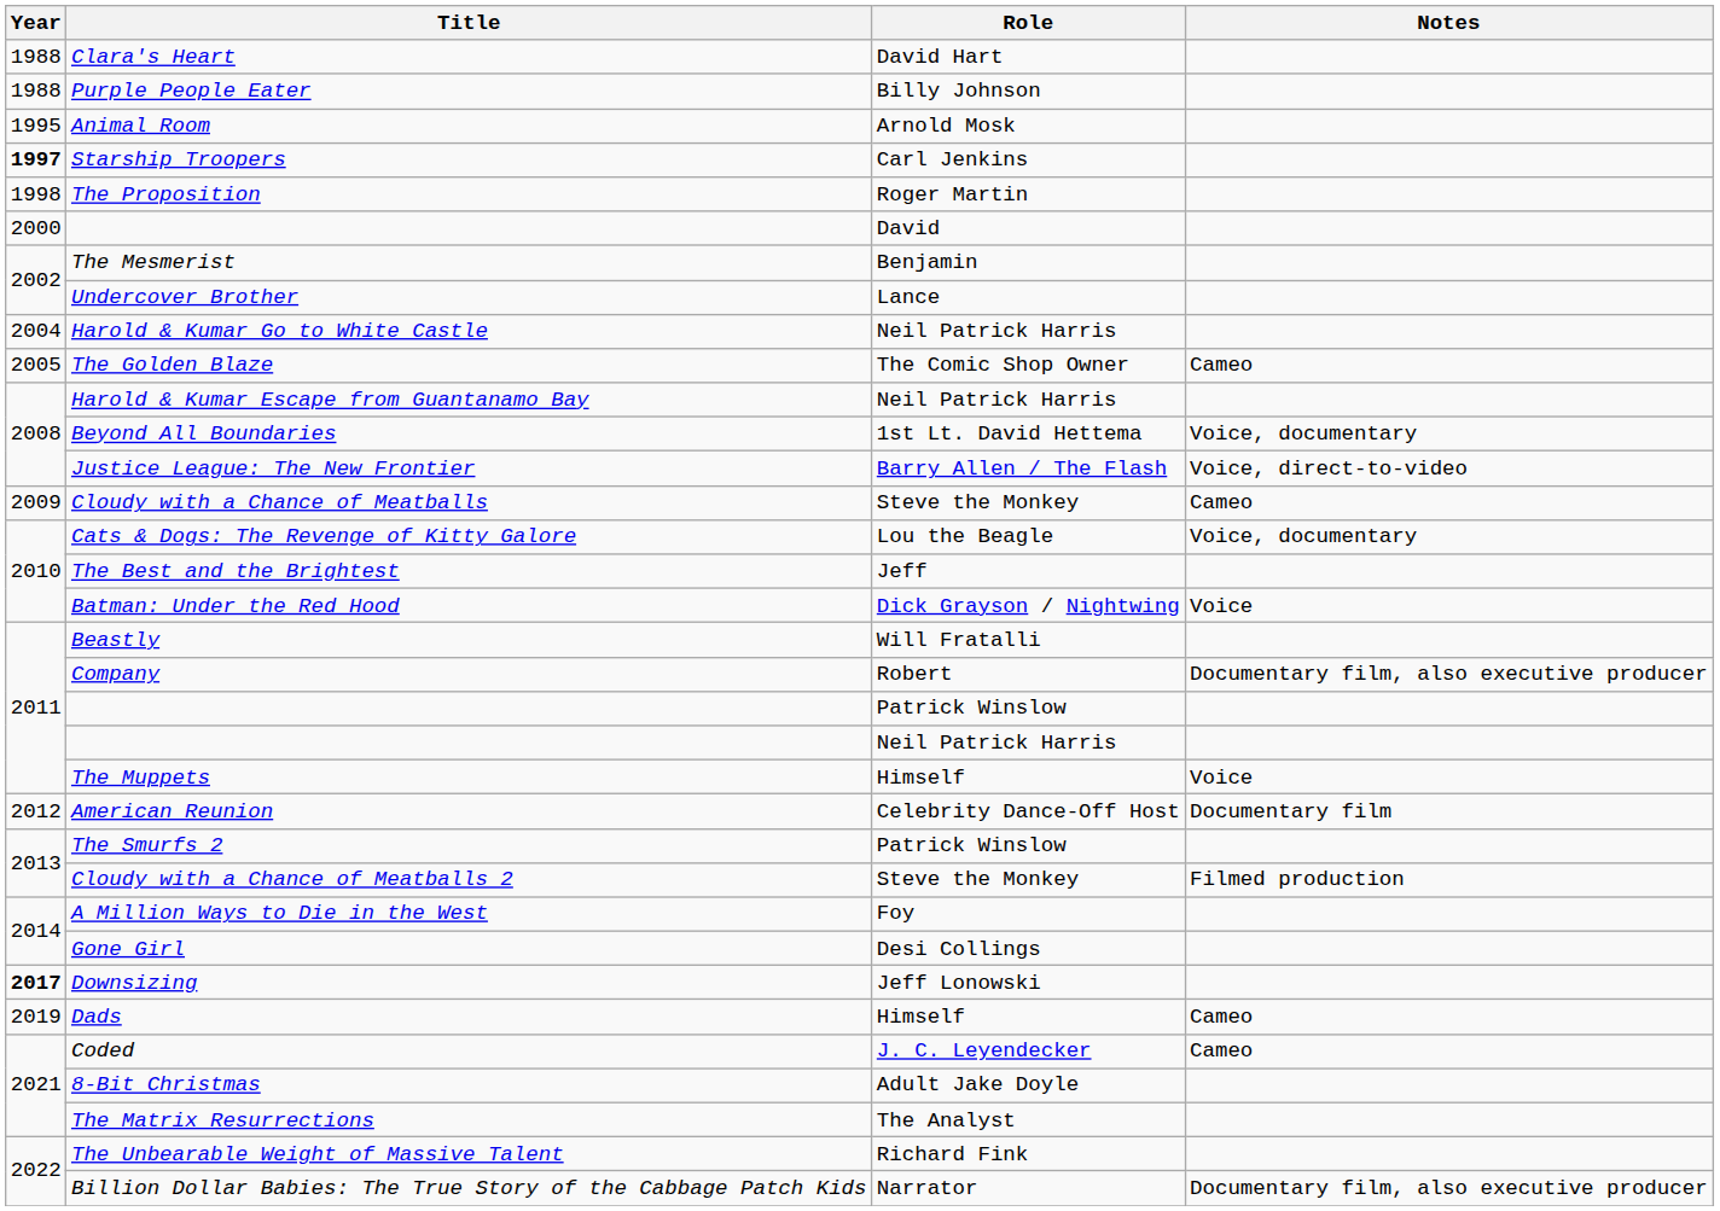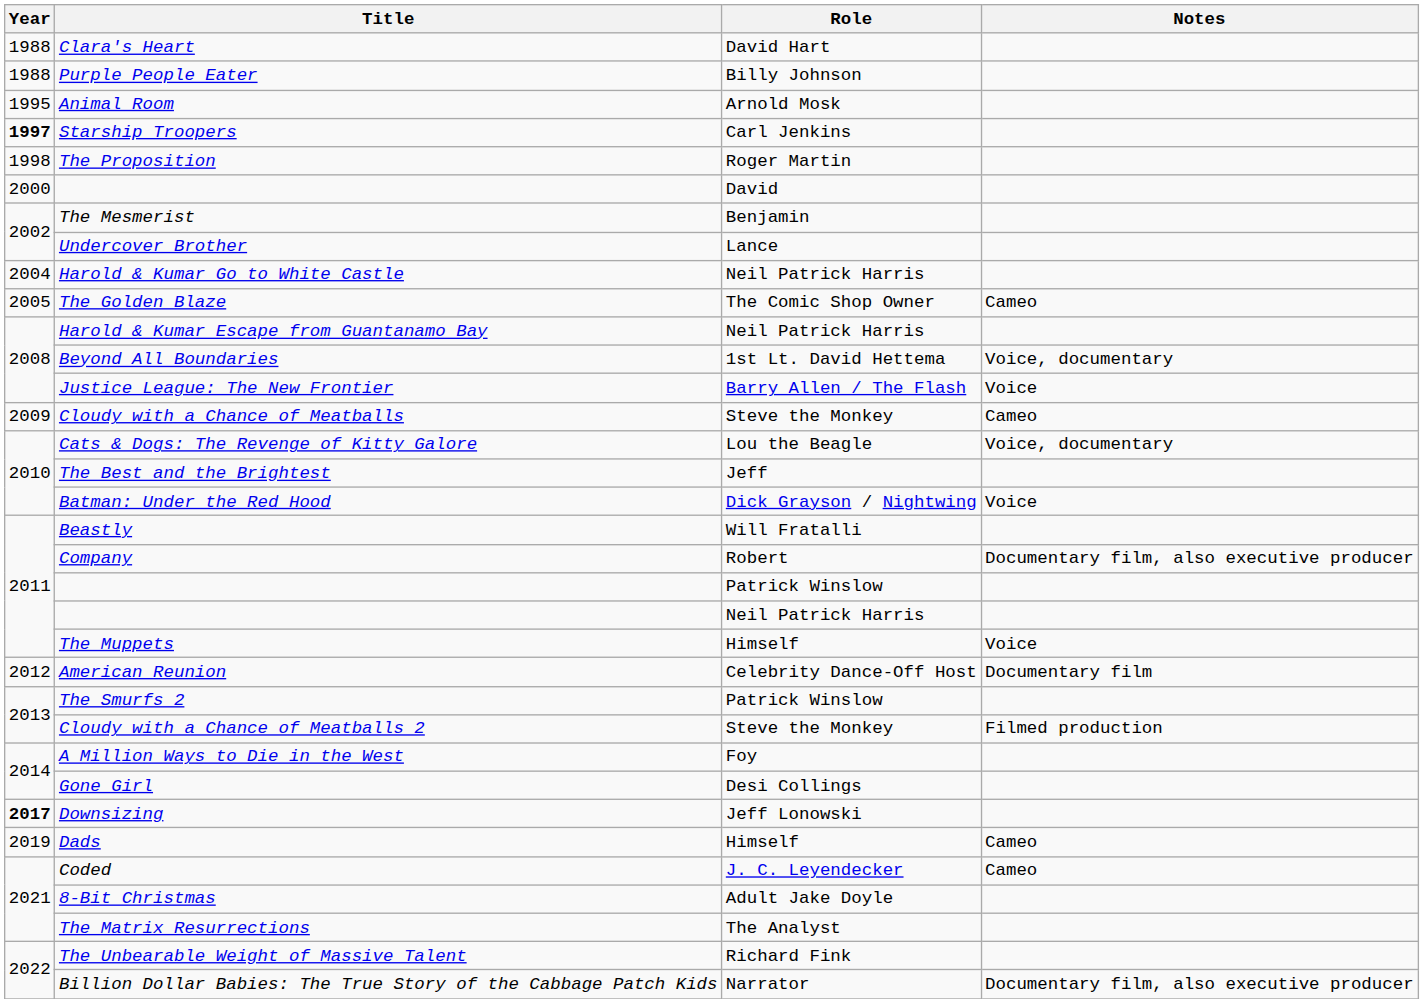Justice League: The New Frontier | Notes: Voice, direct-to-video -> Voice
